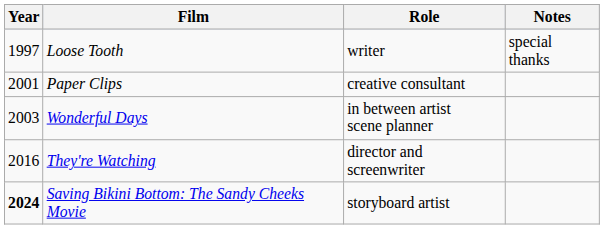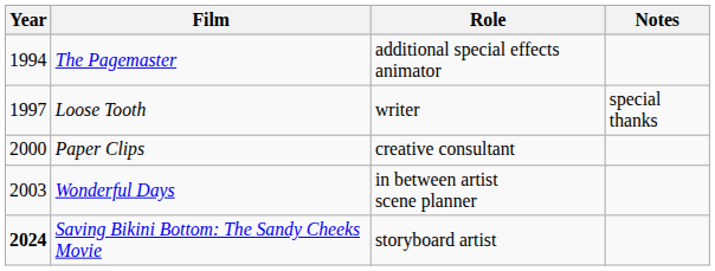+ row: 1994 | The Pagemaster | additional special effects animator
Paper Clips | Year: 2001 -> 2000
- row: 2016 | They're Watching | director and screenwriter
